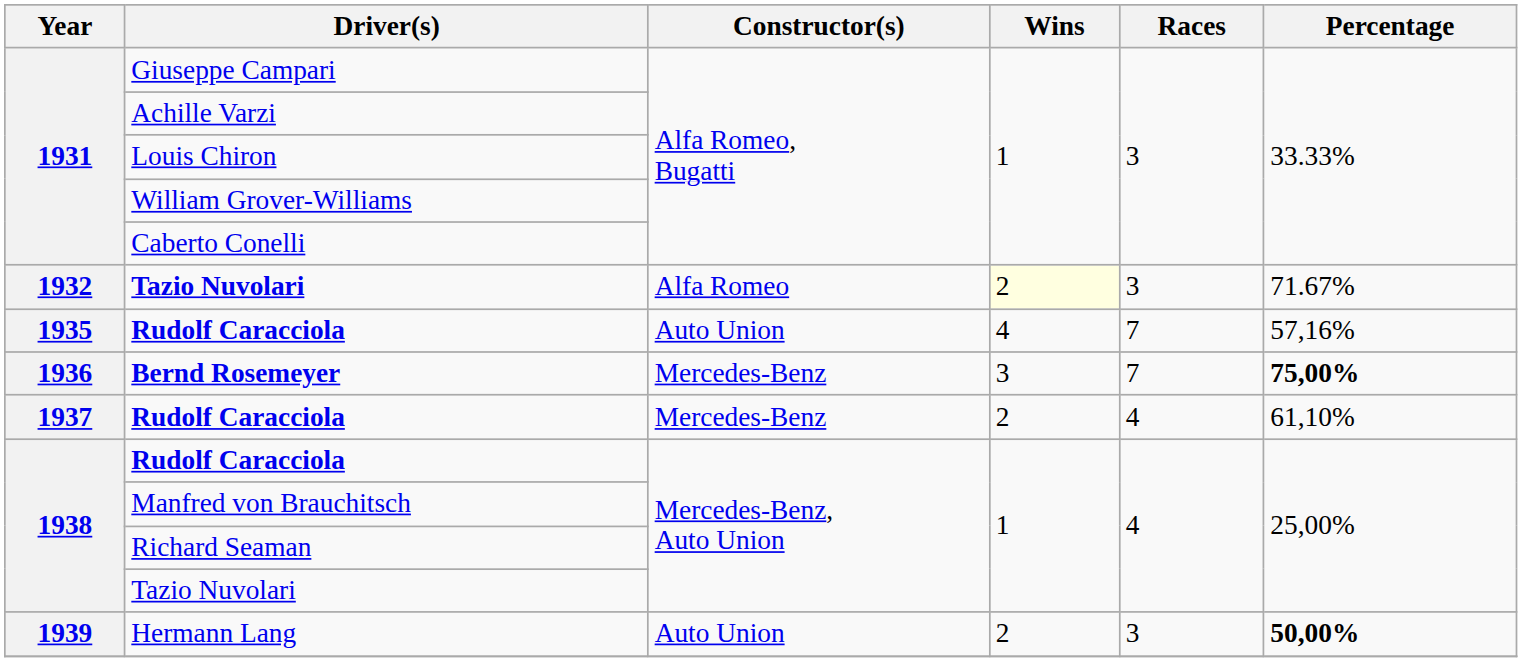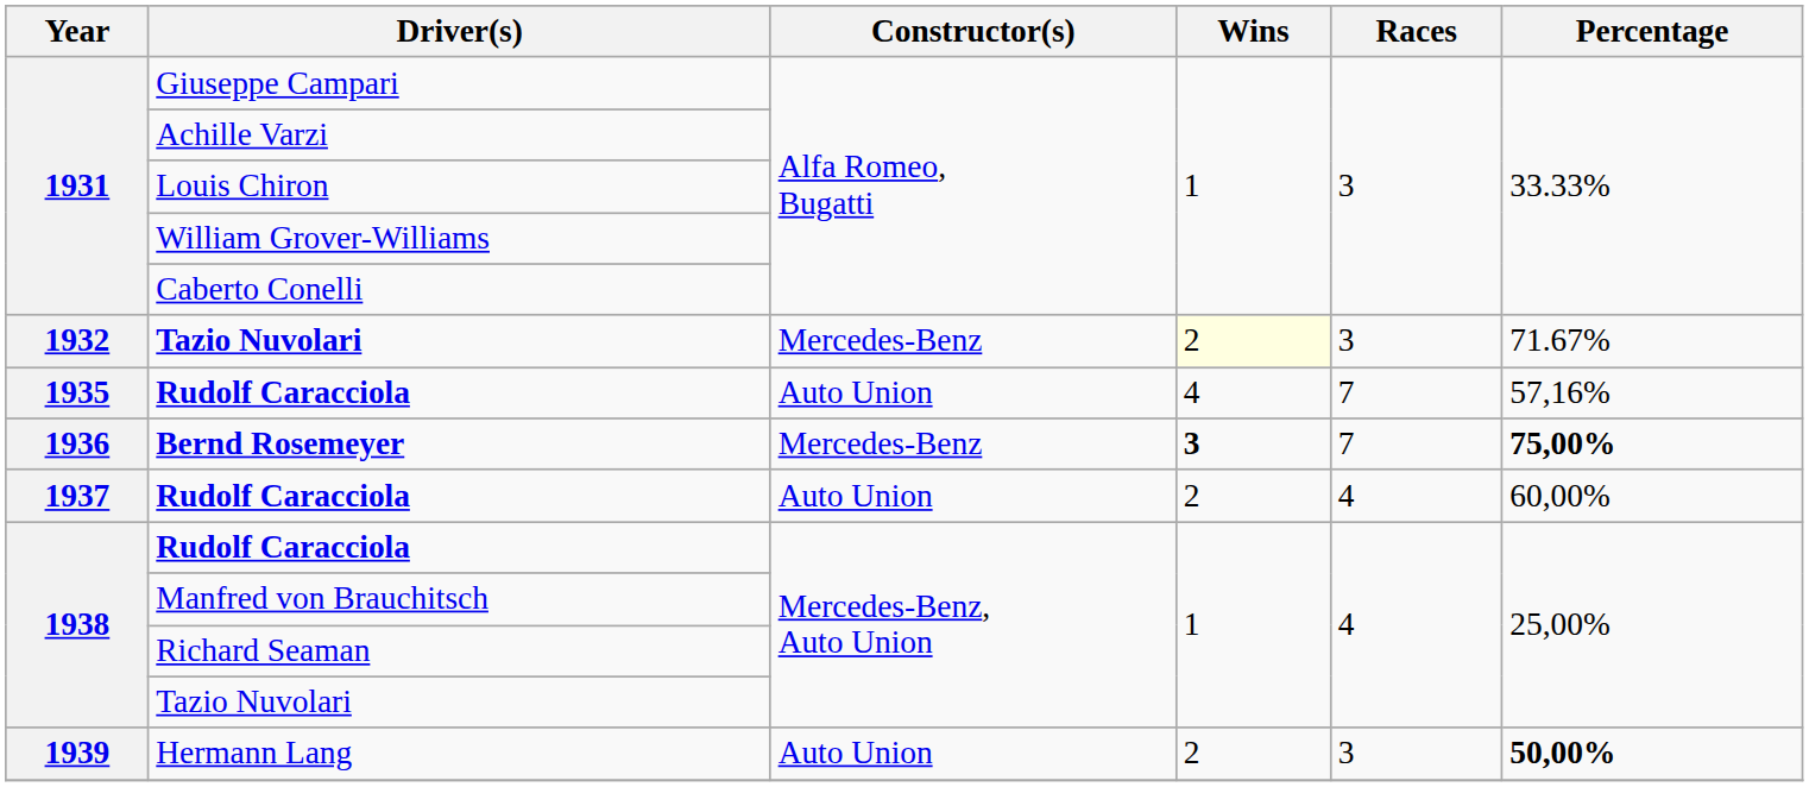1932 / Tazio Nuvolari | Constructor(s): Alfa Romeo -> Mercedes-Benz
Bernd Rosemeyer | Wins: normal -> bold
1937 / Rudolf Caracciola | Constructor(s): Mercedes-Benz -> Auto Union
1937 / Rudolf Caracciola | Percentage: 61,10% -> 60,00%
